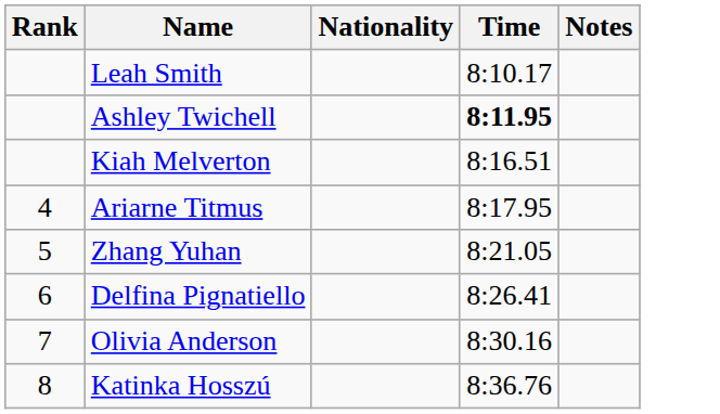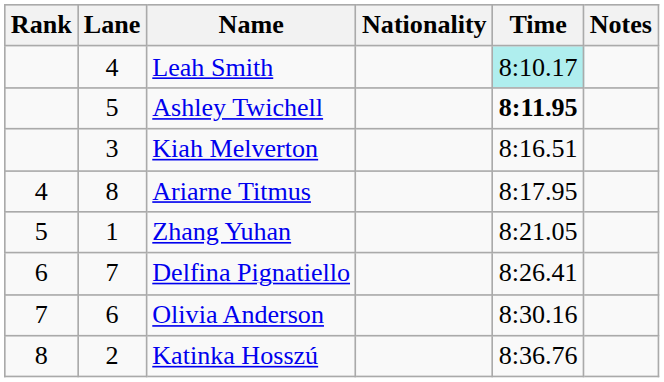+ column: Lane | 4 | 5 | 3 | 8 | 1 | 7 | 6 | 2
Leah Smith | Time: no background -> paleturquoise background
